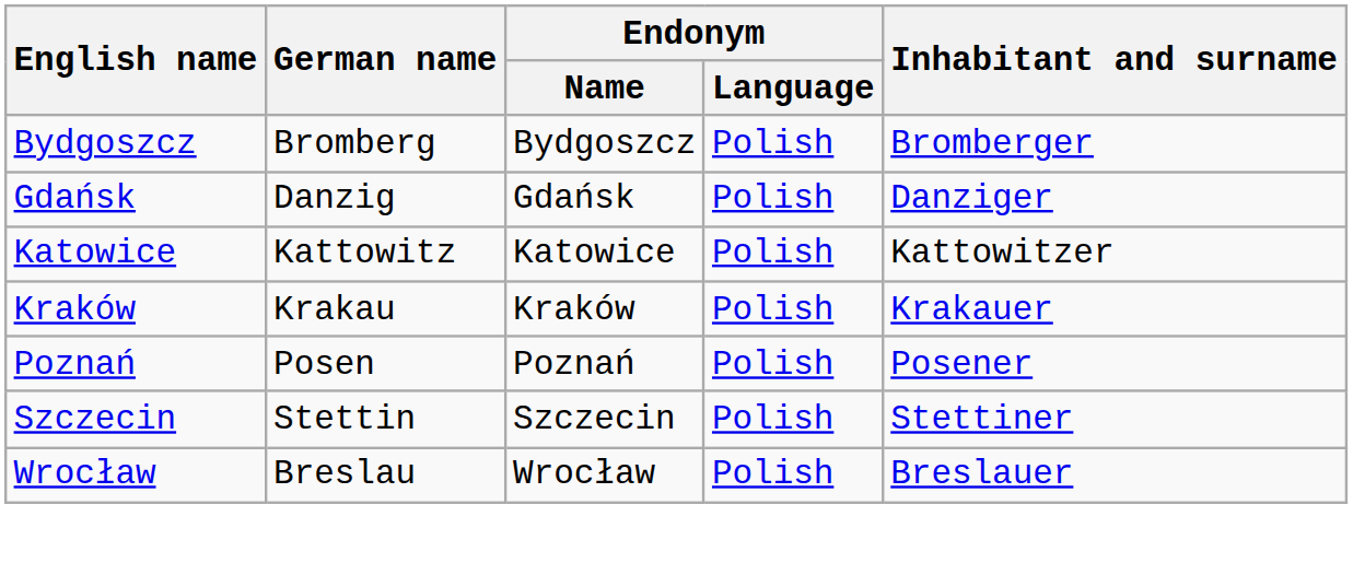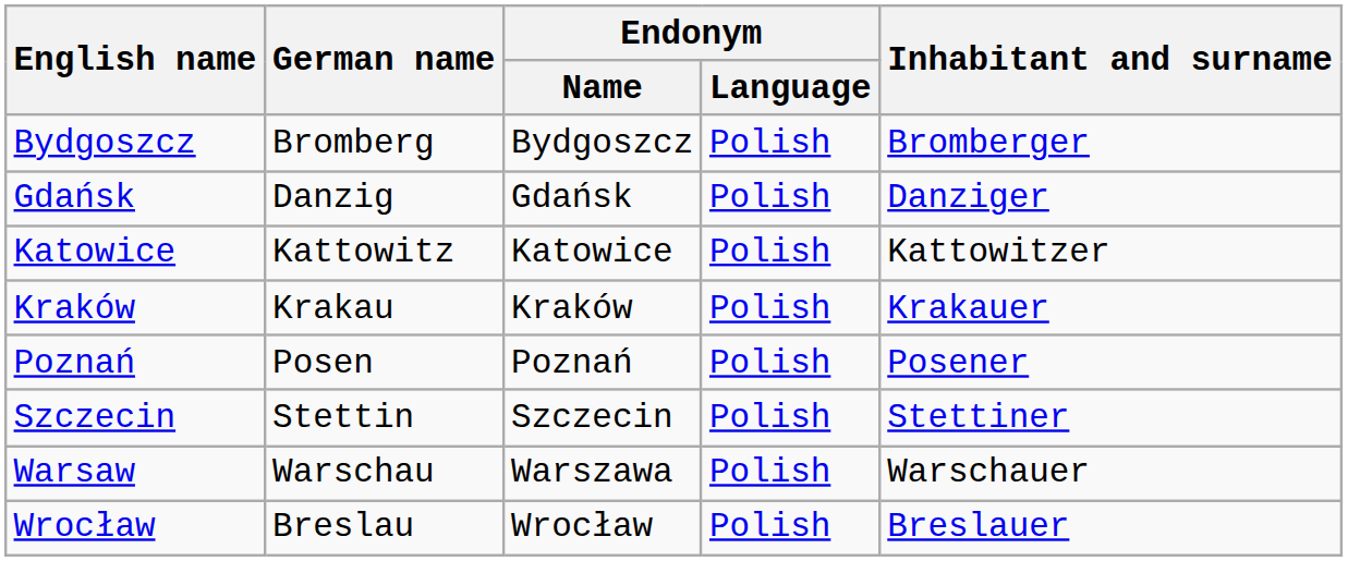+ row: Warsaw | Warschau | Warszawa | Polish | Warschauer
